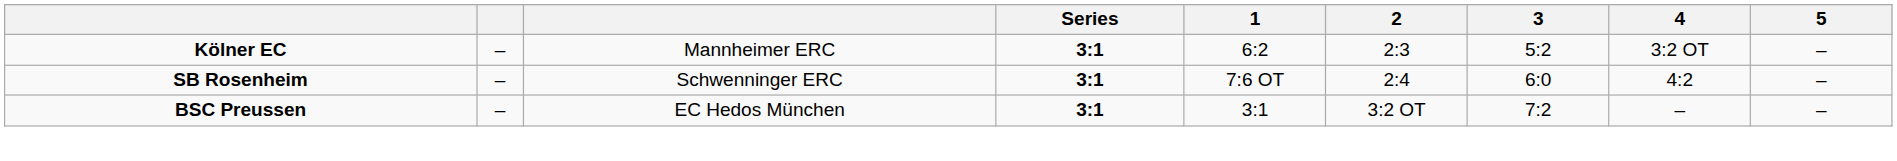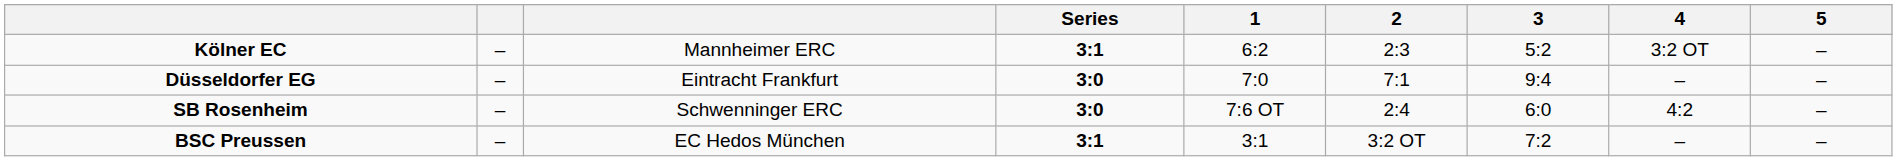+ row: Düsseldorfer EG | – | Eintracht Frankfurt | 3:0 | 7:0 | 7:1 | 9:4 | – | –
SB Rosenheim | Series: 3:1 -> 3:0
